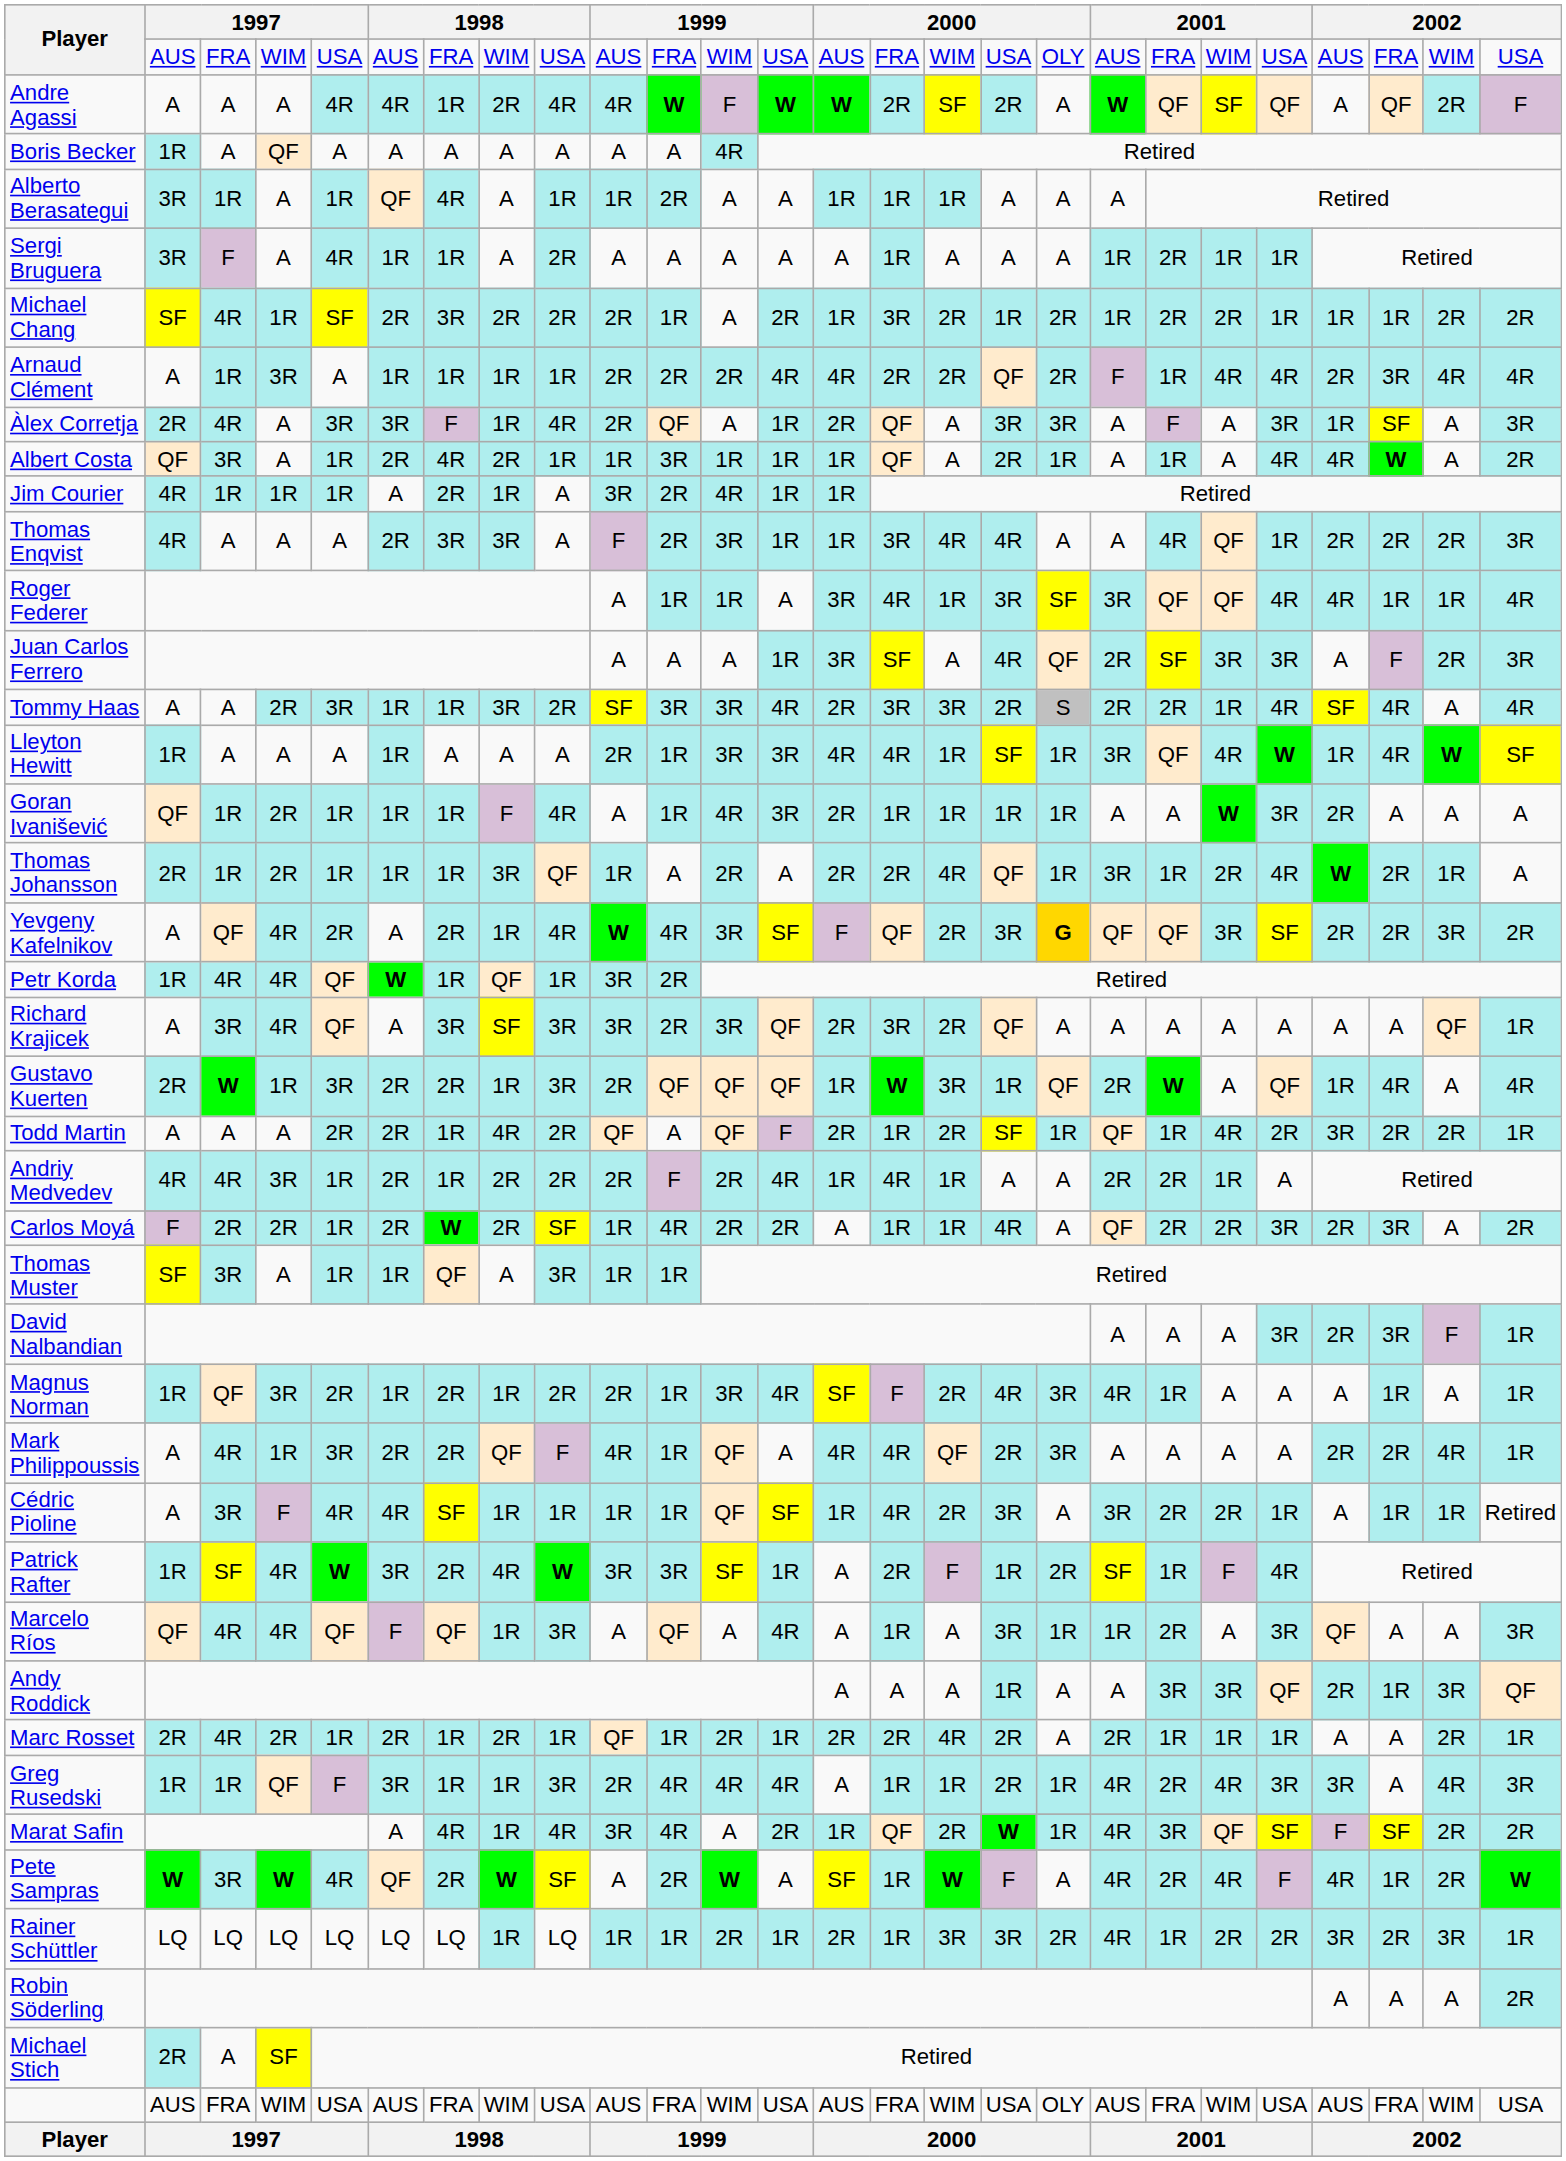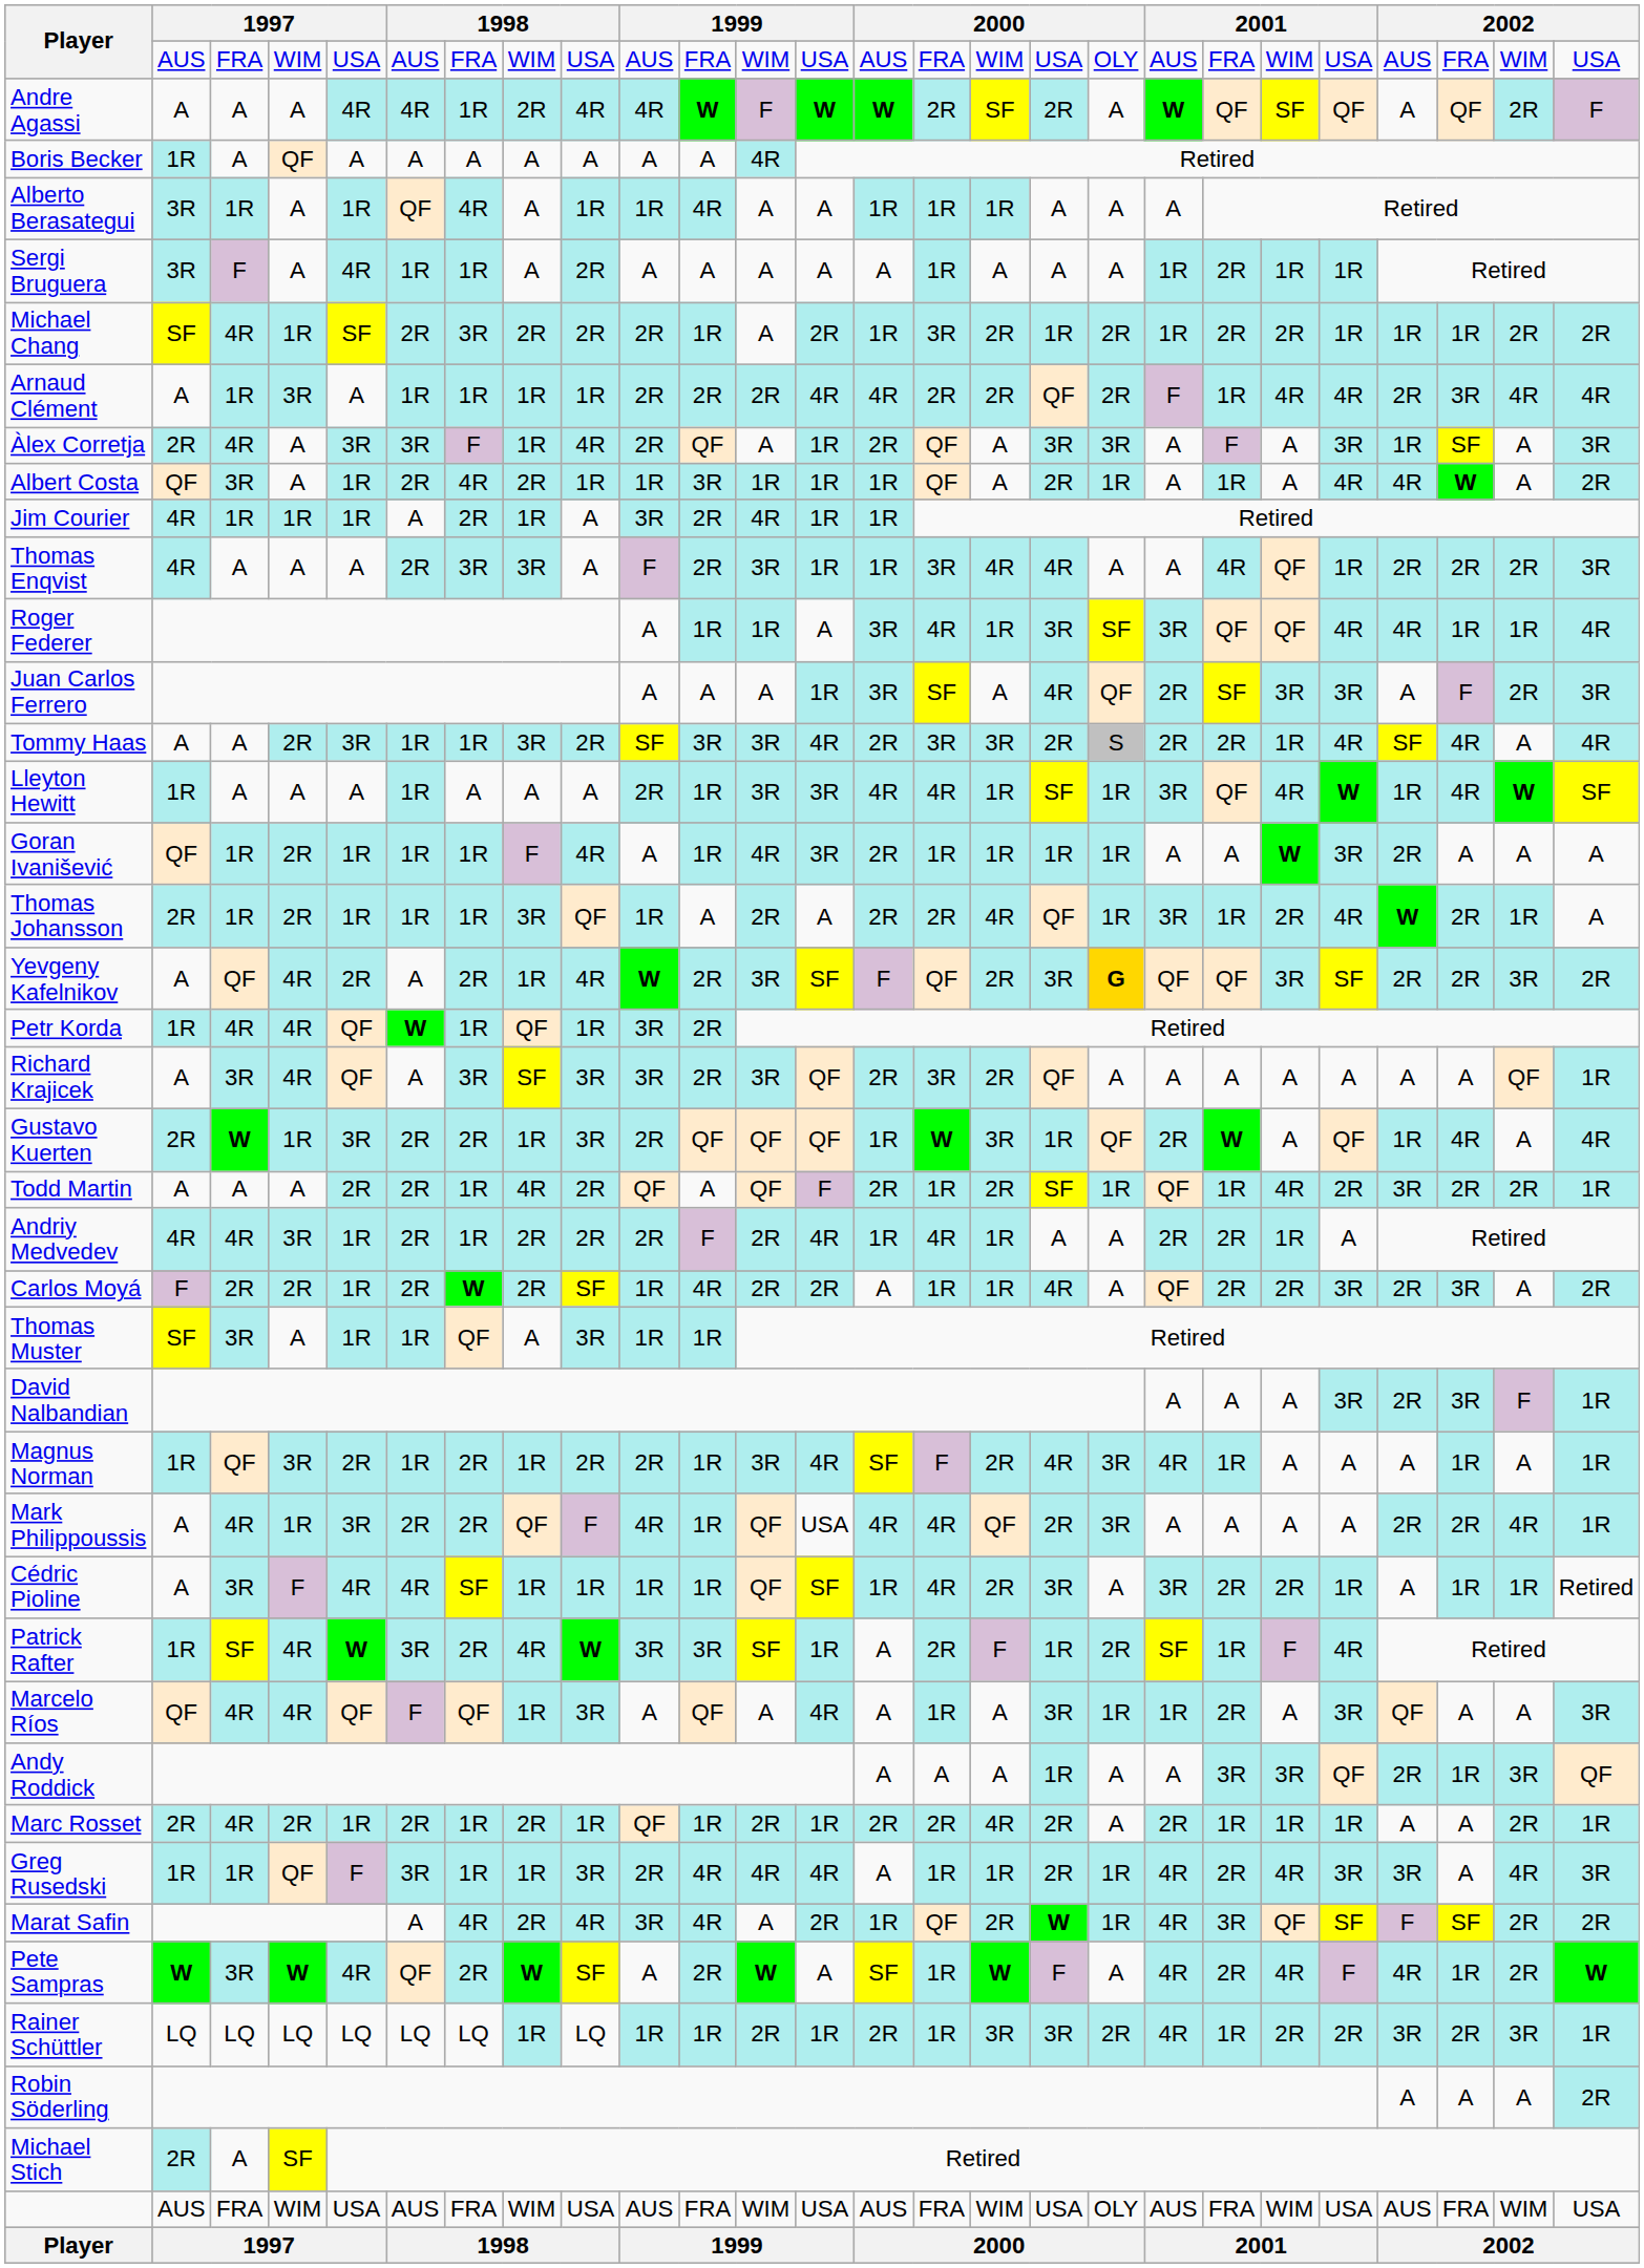Alberto Berasategui | column 11: 2R -> 4R
Yevgeny Kafelnikov | column 11: 4R -> 2R
Mark Philippoussis | column 13: A -> USA
Marat Safin | column 8: 1R -> 2R
